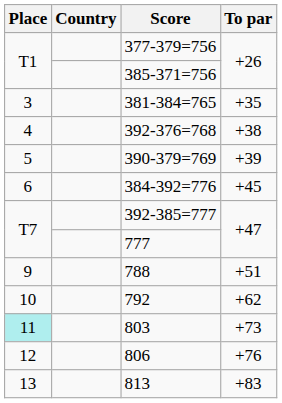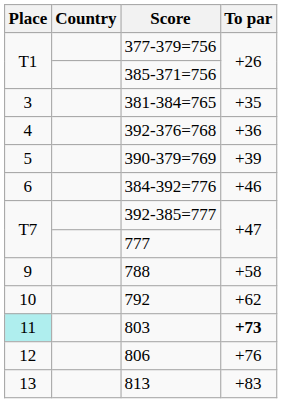392-376=768 | To par: +38 -> +36
384-392=776 | To par: +45 -> +46
788 | To par: +51 -> +58
803 | To par: normal -> bold
